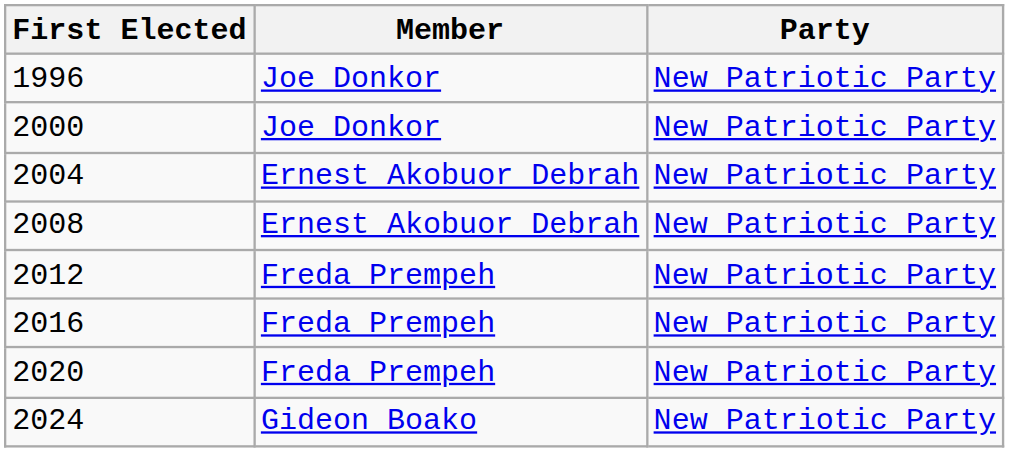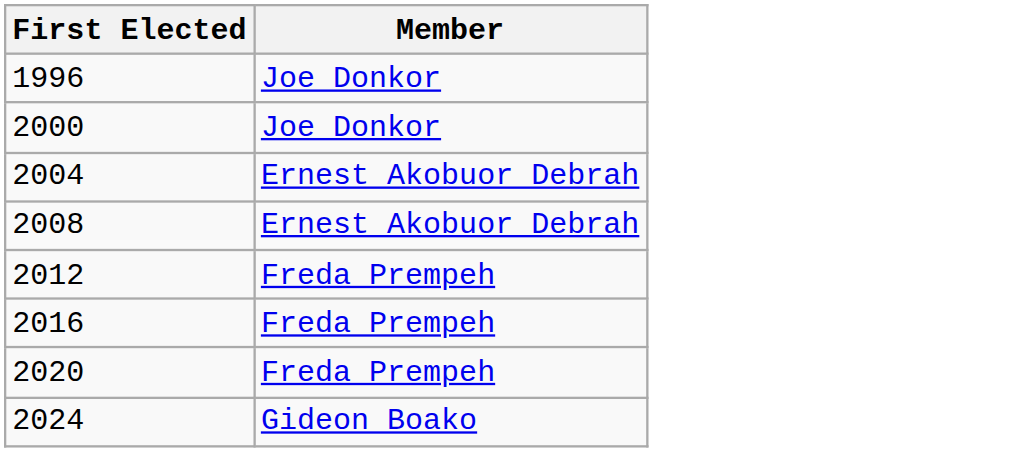- column: Party | New Patriotic Party | New Patriotic Party | New Patriotic Party | New Patriotic Party | New Patriotic Party | New Patriotic Party | New Patriotic Party | New Patriotic Party
